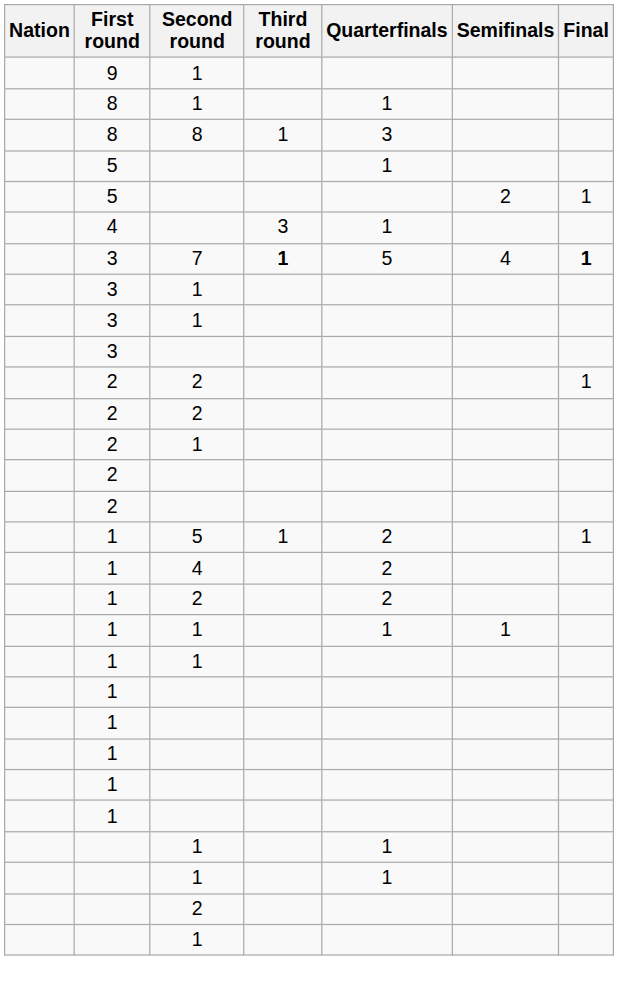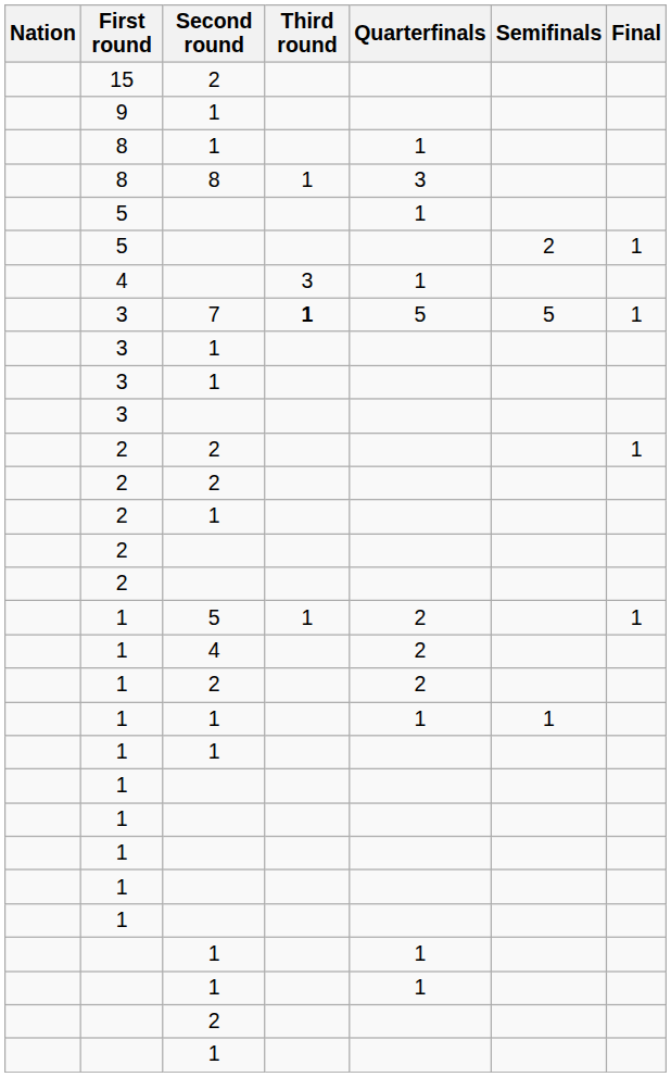+ row: 15 | 2
3 / 7 | Semifinals: 4 -> 5
3 / 7 | Final: bold -> normal
